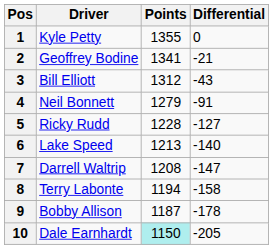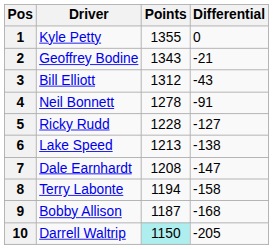2 | Points: 1341 -> 1343
4 | Points: 1279 -> 1278
6 | Differential: -140 -> -138
7 | Driver: Darrell Waltrip -> Dale Earnhardt
9 | Differential: -178 -> -168
10 | Driver: Dale Earnhardt -> Darrell Waltrip
